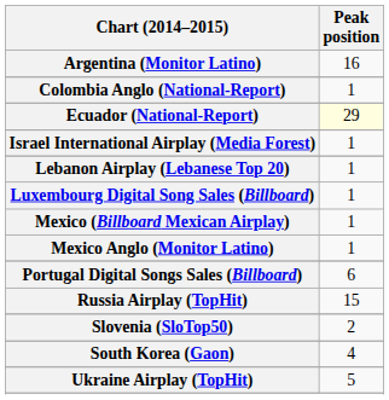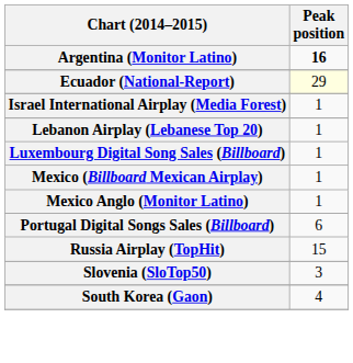Argentina (Monitor Latino) | Peak position: normal -> bold
- row: Colombia Anglo (National-Report) | 1
Slovenia (SloTop50) | Peak position: 2 -> 3
- row: Ukraine Airplay (TopHit) | 5
